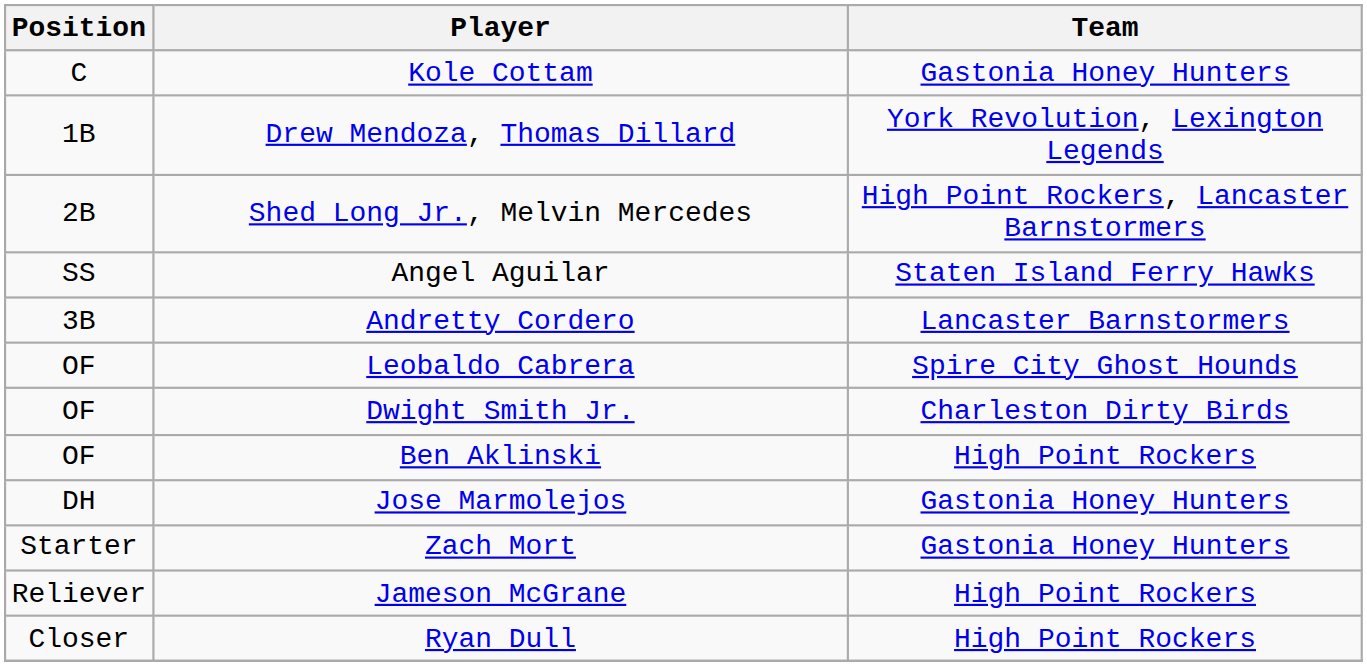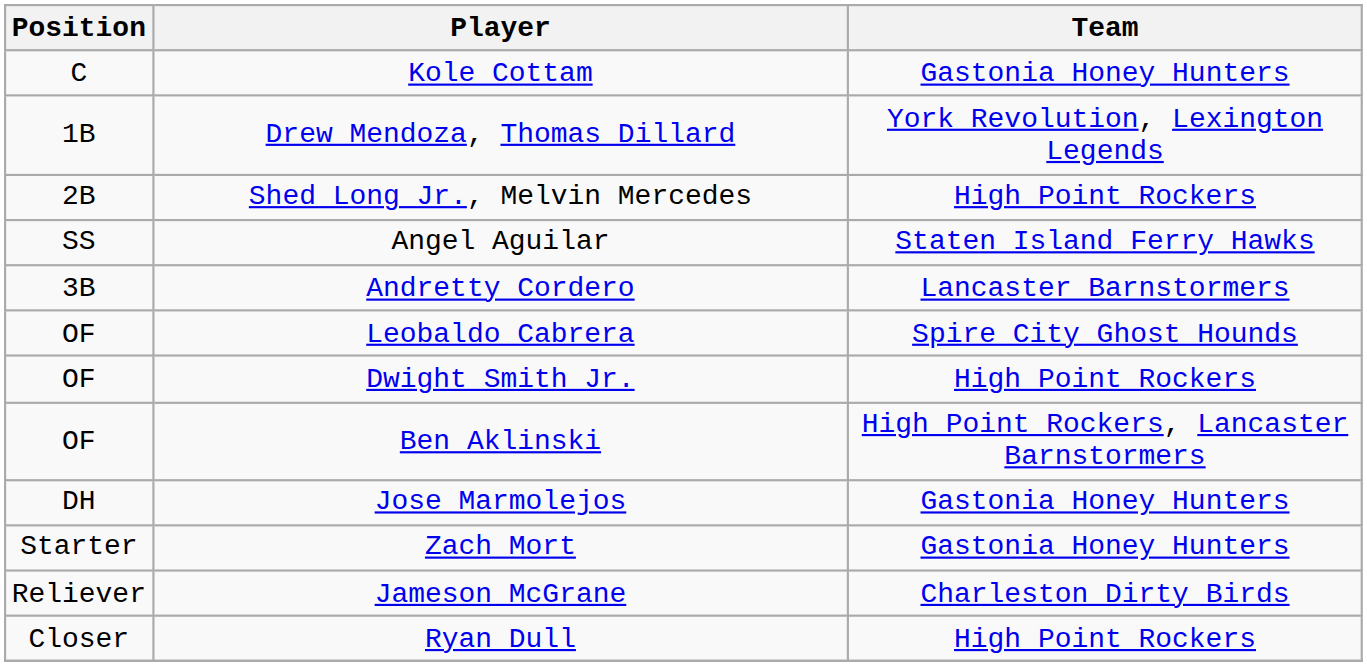Shed Long Jr., Melvin Mercedes | Team: High Point Rockers, Lancaster Barnstormers -> High Point Rockers
Dwight Smith Jr. | Team: Charleston Dirty Birds -> High Point Rockers
Ben Aklinski | Team: High Point Rockers -> High Point Rockers, Lancaster Barnstormers
Jameson McGrane | Team: High Point Rockers -> Charleston Dirty Birds
